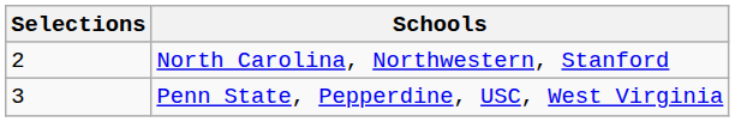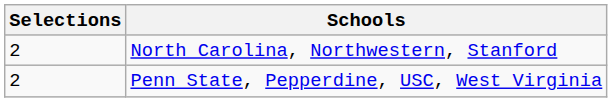Penn State, Pepperdine, USC, West Virginia | Selections: 3 -> 2
